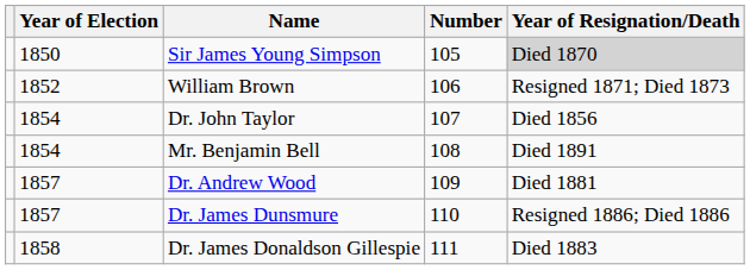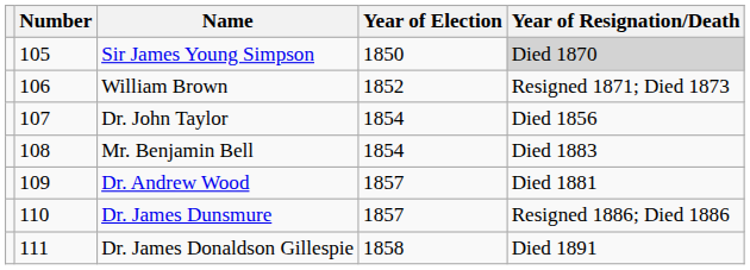columns swapped: Number <-> Year of Election
Mr. Benjamin Bell | Year of Resignation/Death: Died 1891 -> Died 1883
Dr. James Donaldson Gillespie | Year of Resignation/Death: Died 1883 -> Died 1891
